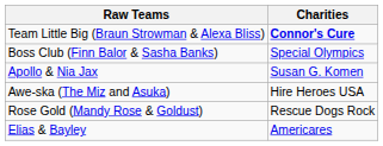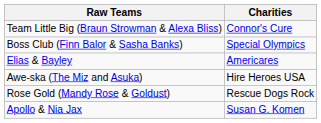Team Little Big (Braun Strowman & Alexa Bliss) | Charities: bold -> normal
rows swapped: Apollo & Nia Jax <-> Elias & Bayley
